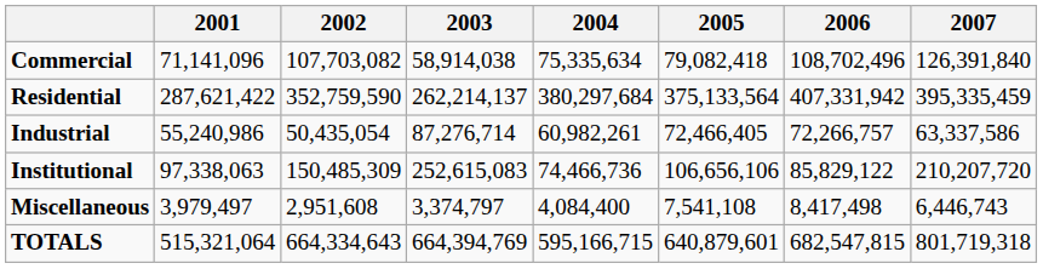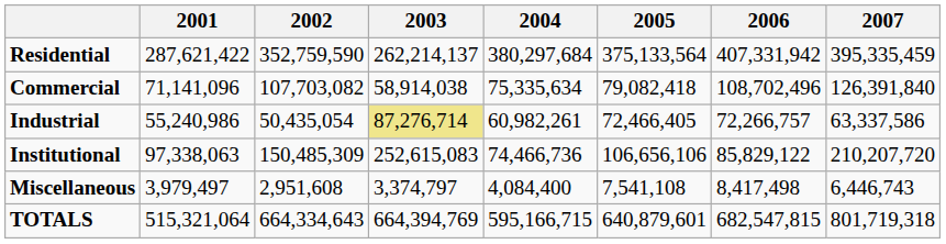rows swapped: Residential <-> Commercial
Industrial | 2003: no background -> khaki background
